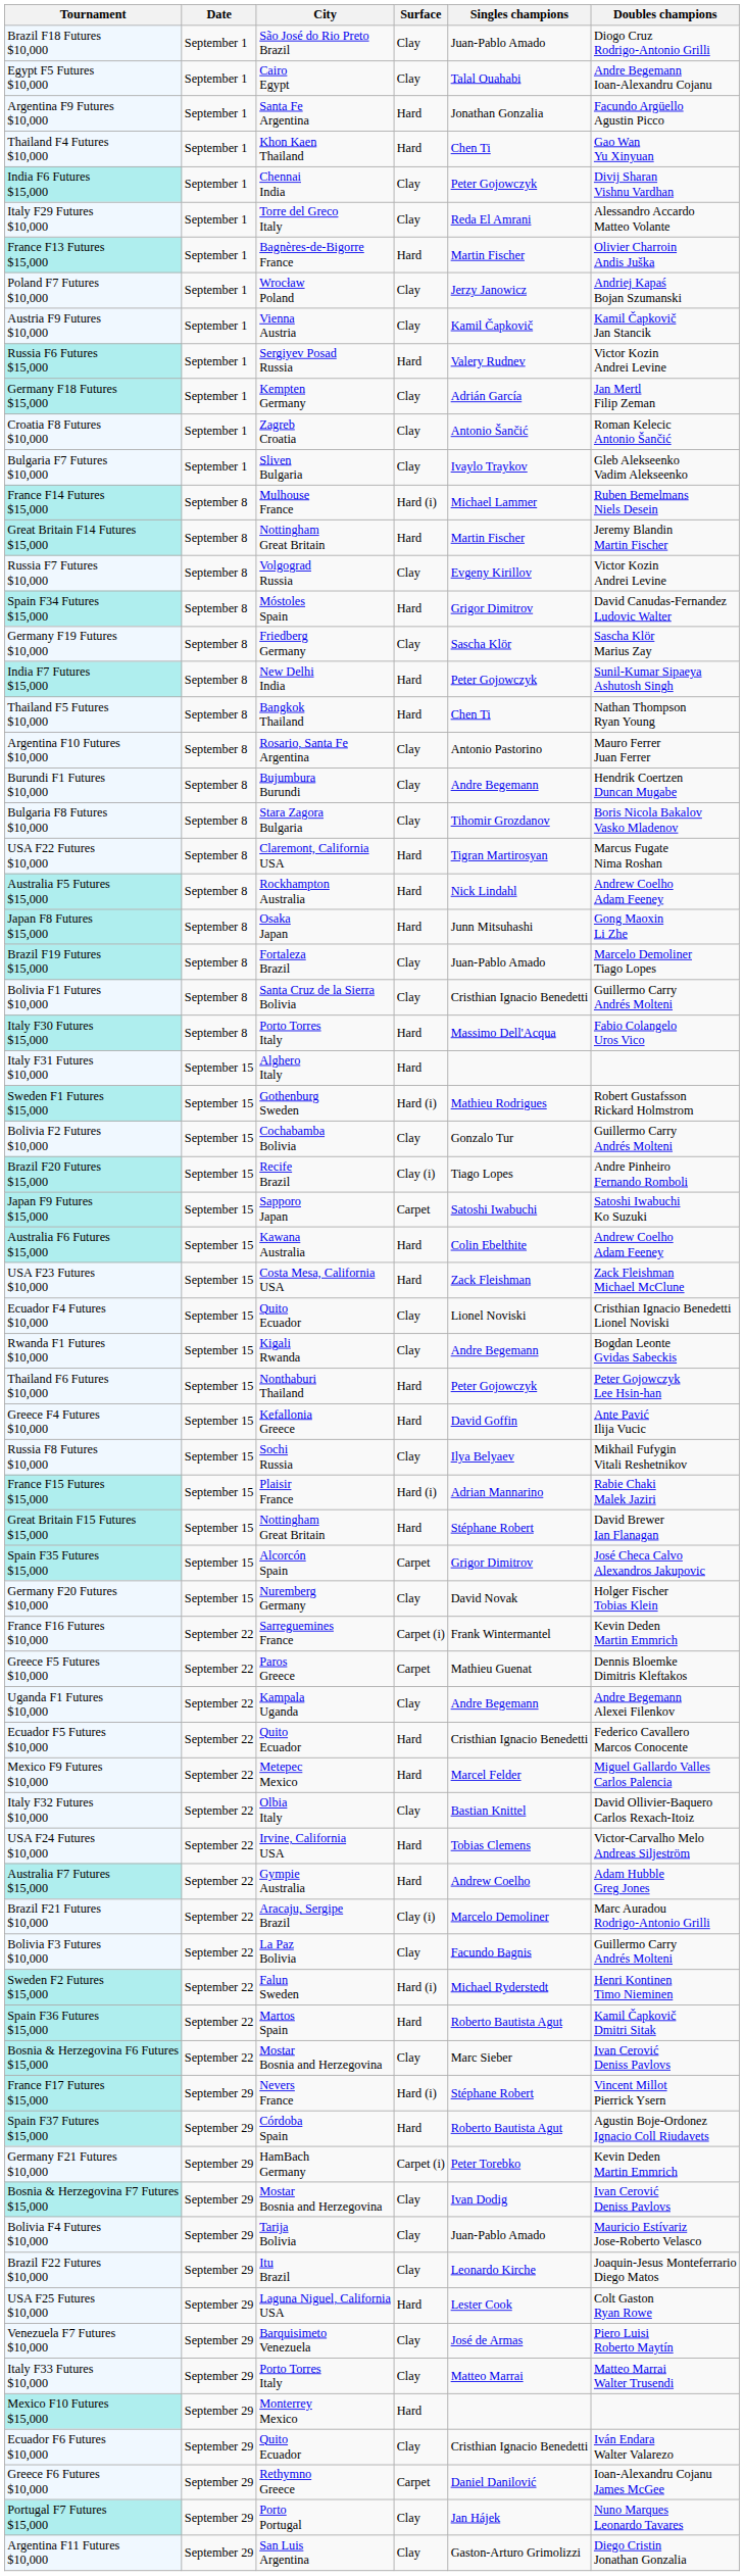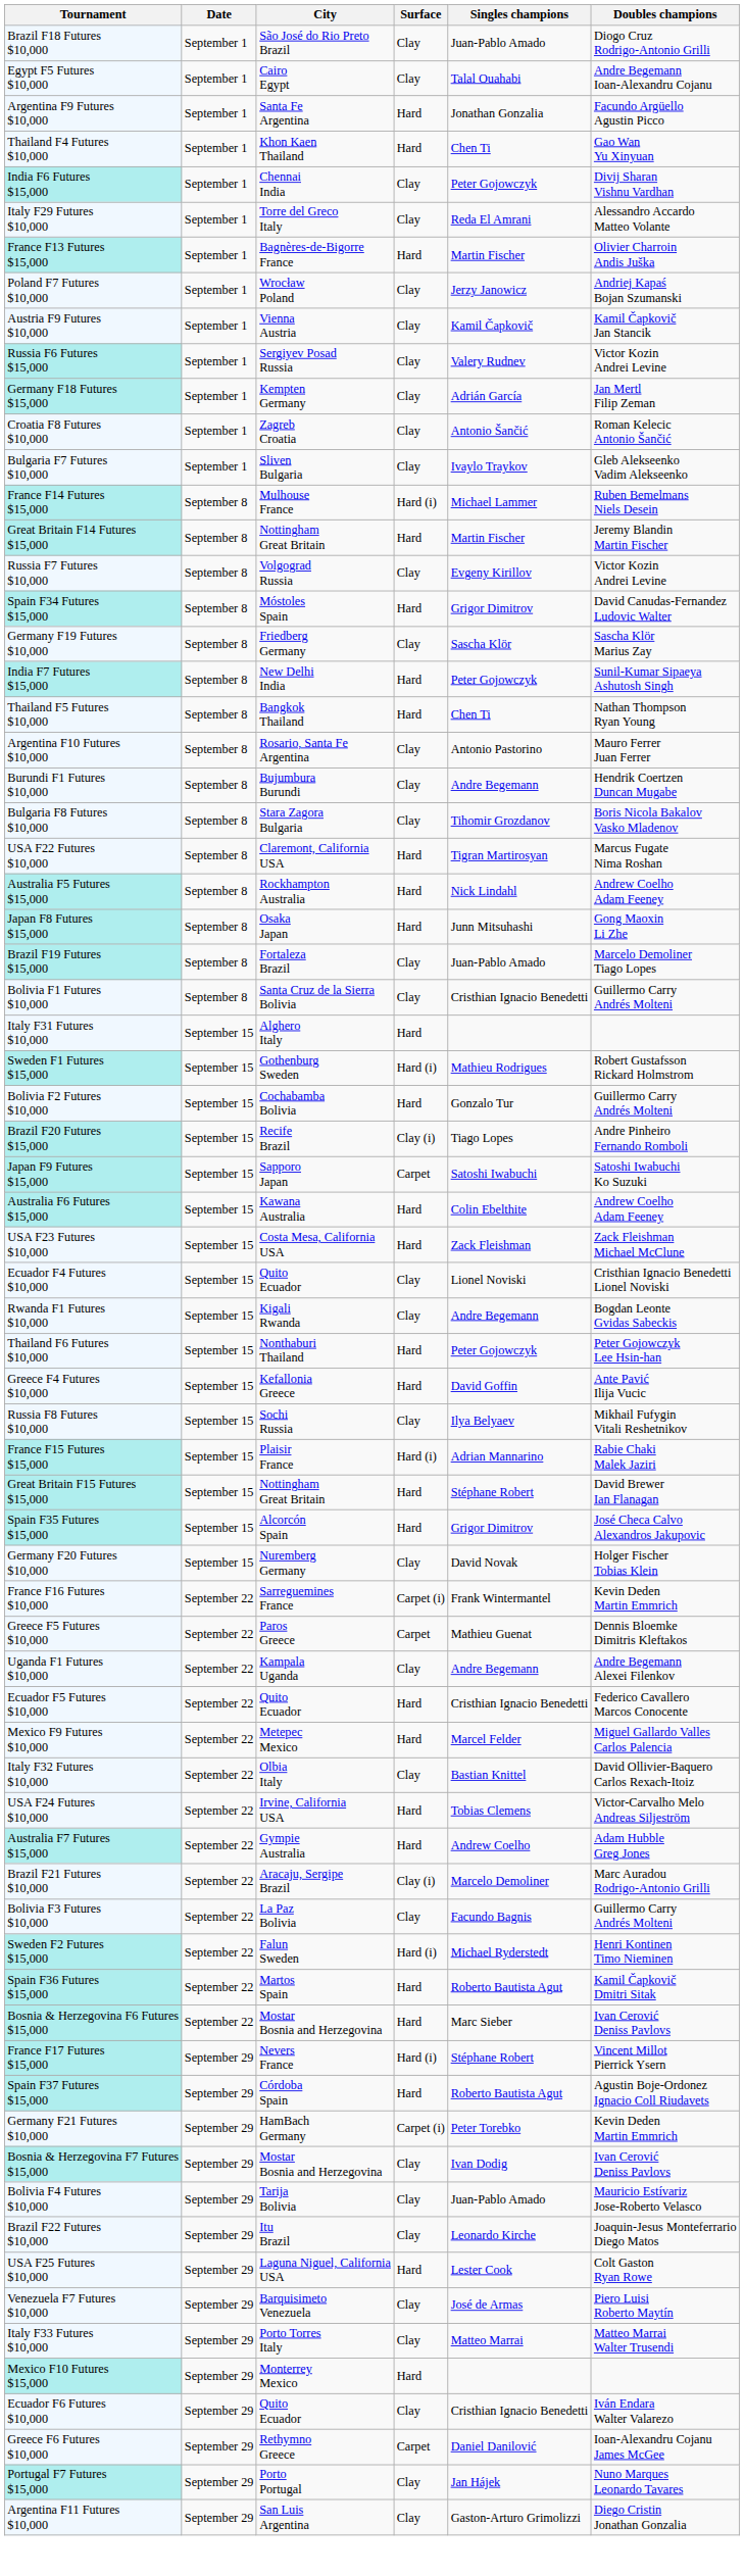Russia F6 Futures $15,000 | Surface: Hard -> Clay
- row: Italy F30 Futures $15,000 | September 8 | Porto Torres Italy | Hard | Massimo Dell'Acqua | Fabio Colangelo Uros Vico
Bolivia F2 Futures $10,000 | Surface: Clay -> Hard
Spain F35 Futures $15,000 | Surface: Carpet -> Hard
Bosnia & Herzegovina F6 Futures $15,000 | Surface: Clay -> Hard
